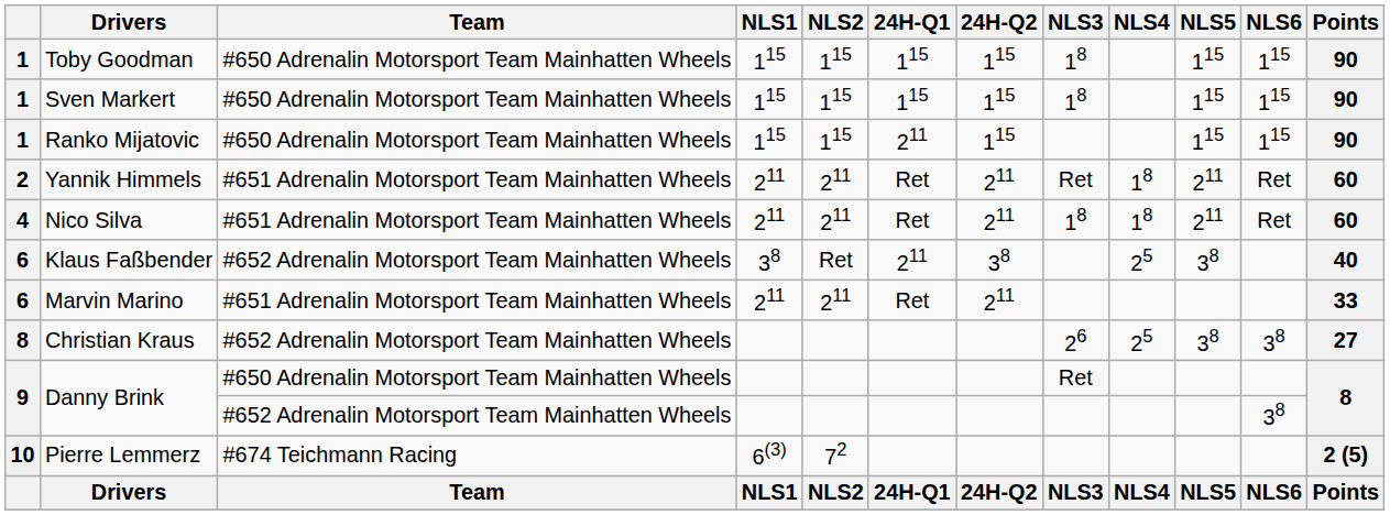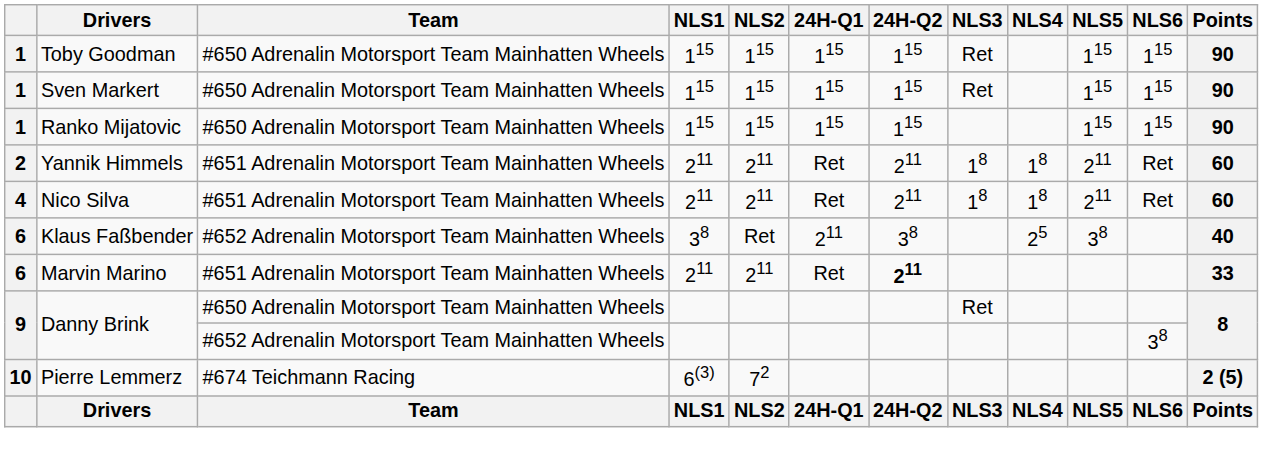Toby Goodman | NLS3: 18 -> Ret
Sven Markert | NLS3: 18 -> Ret
Ranko Mijatovic | 24H-Q1: 211 -> 115
Yannik Himmels | NLS3: Ret -> 18
Marvin Marino | 24H-Q2: normal -> bold
- row: 8 | Christian Kraus | #652 Adrenalin Motorsport Team Mainhatten Wheels | 26 | 25 | 38 | 38 | 27
